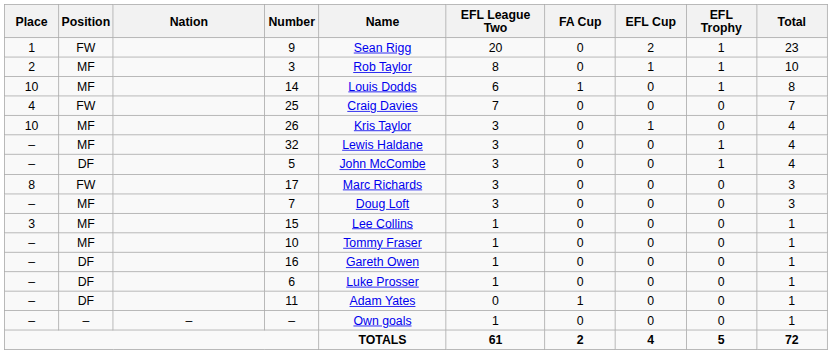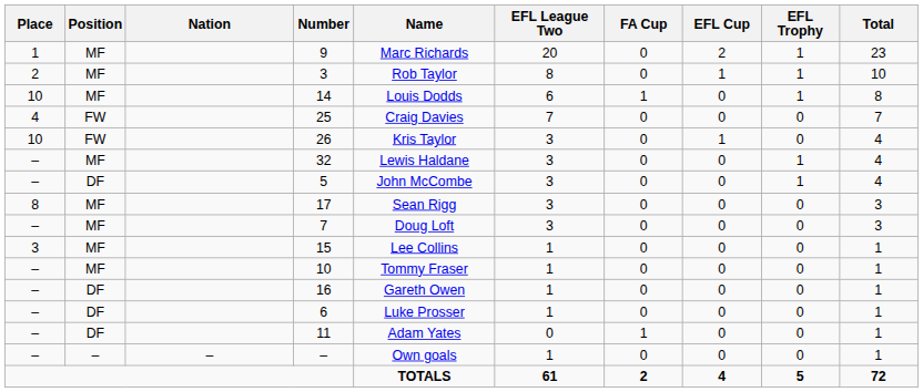9 | Position: FW -> MF
9 | Name: Sean Rigg -> Marc Richards
26 | Position: MF -> FW
17 | Position: FW -> MF
17 | Name: Marc Richards -> Sean Rigg
